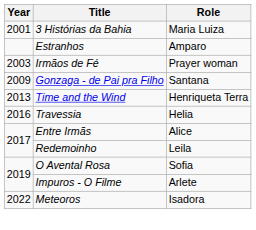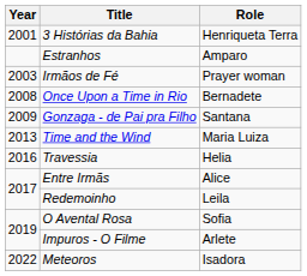3 Histórias da Bahia | Role: Maria Luiza -> Henriqueta Terra
+ row: 2008 | Once Upon a Time in Rio | Bernadete
Time and the Wind | Role: Henriqueta Terra -> Maria Luiza
